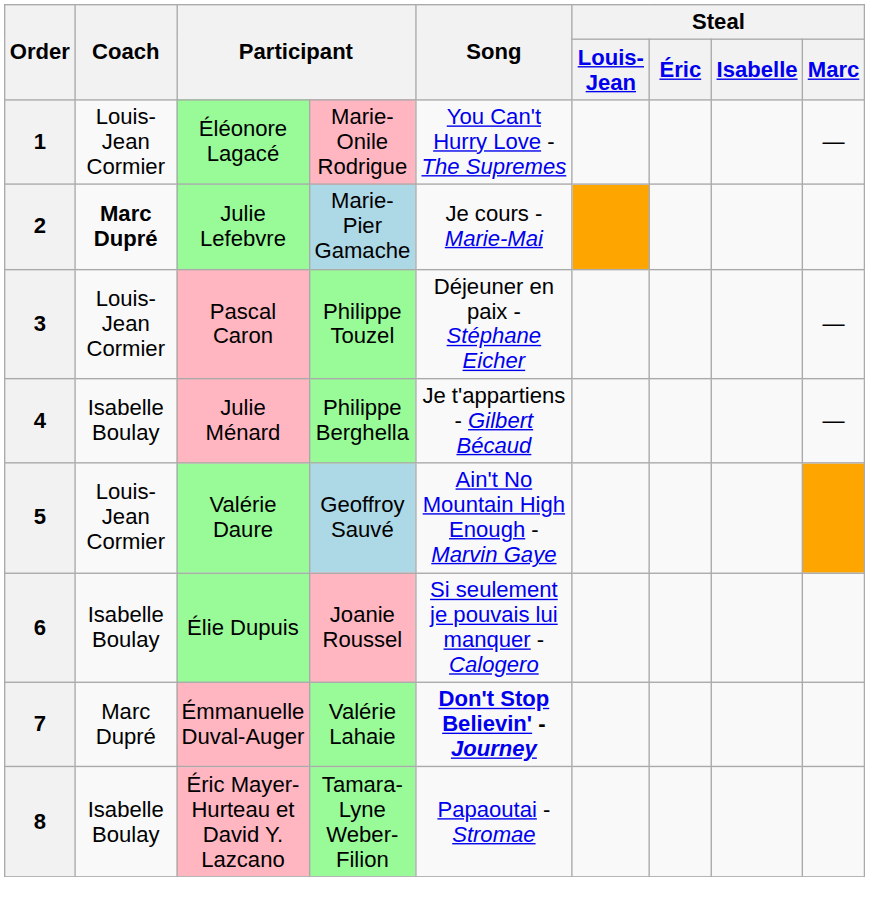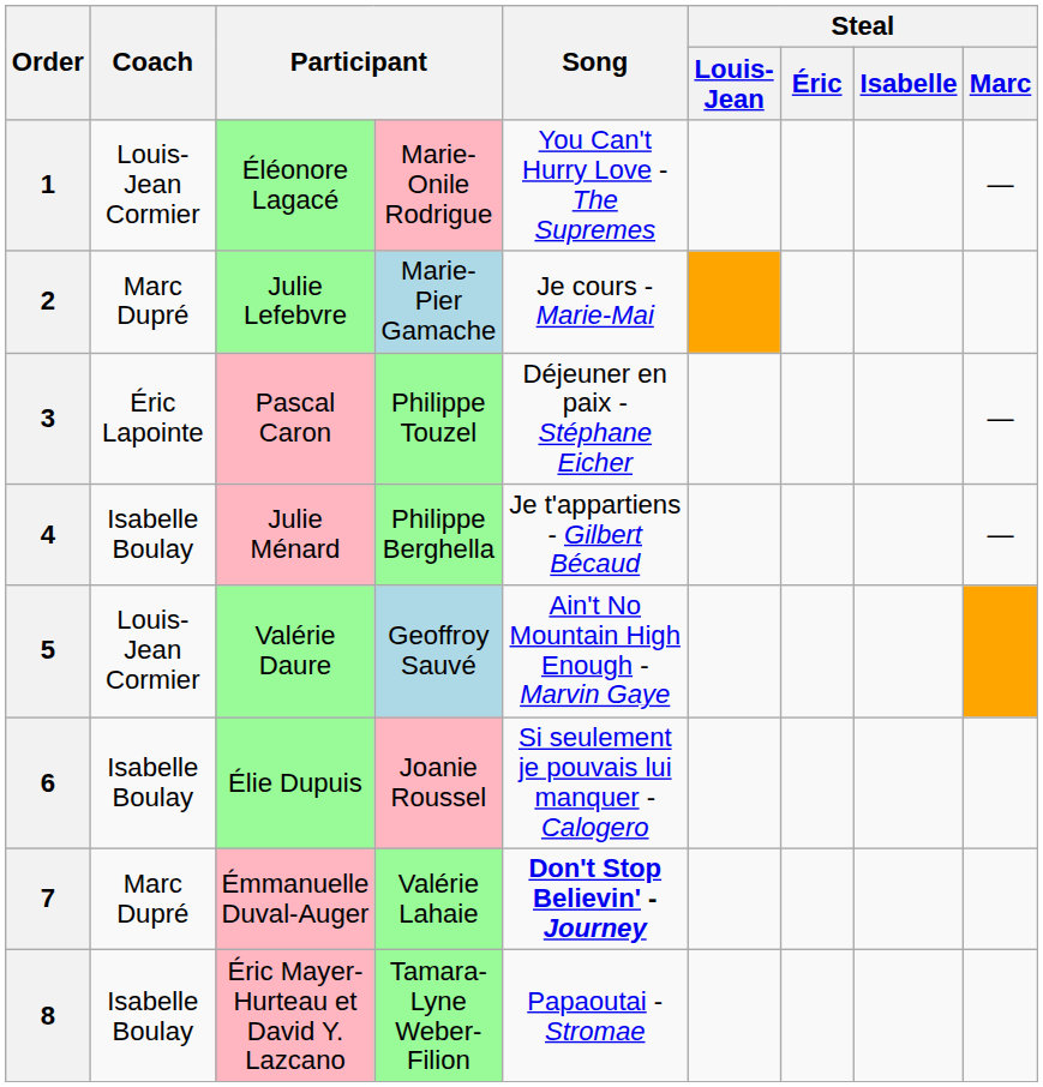2 | Coach: bold -> normal
3 | Coach: Louis-Jean Cormier -> Éric Lapointe
